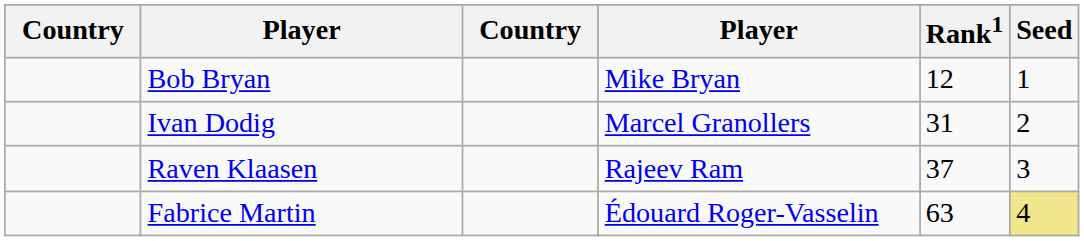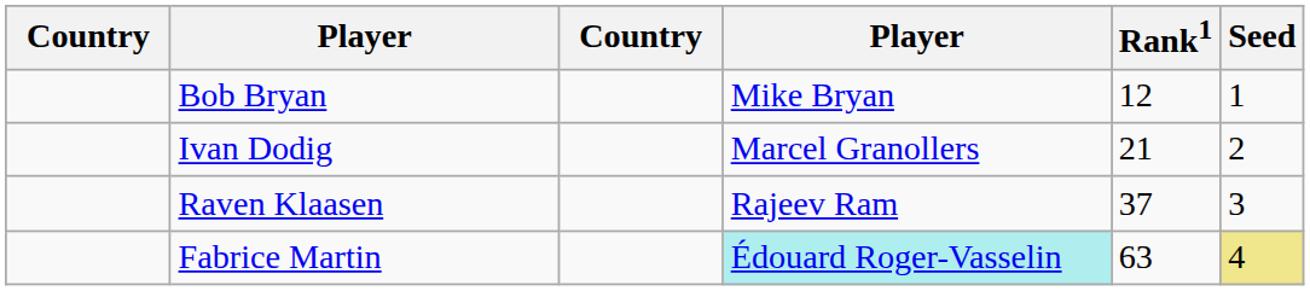Ivan Dodig | Rank1: 31 -> 21
Fabrice Martin | column 4: no background -> paleturquoise background
